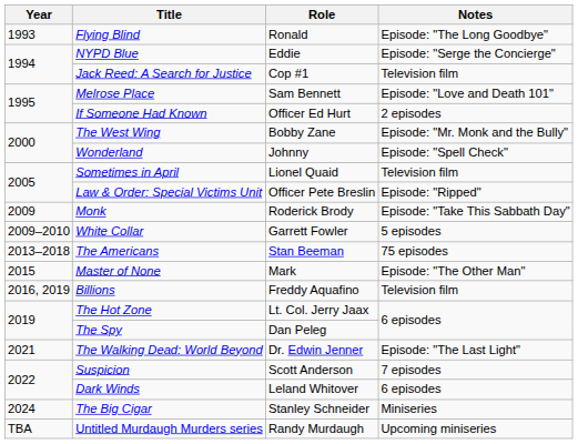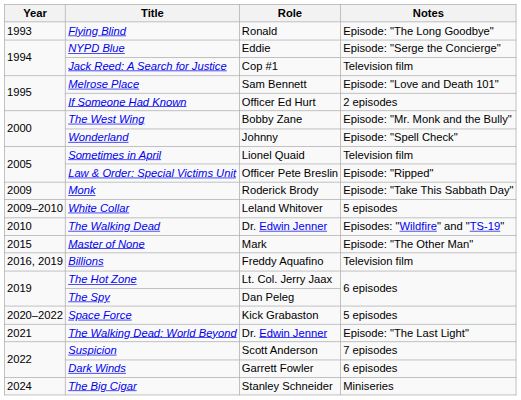White Collar | Role: Garrett Fowler -> Leland Whitover
+ row: 2010 | The Walking Dead | Dr. Edwin Jenner | Episodes: "Wildfire" and "TS-19"
- row: 2013–2018 | The Americans | Stan Beeman | 75 episodes
+ row: 2020–2022 | Space Force | Kick Grabaston | 5 episodes
Dark Winds | Role: Leland Whitover -> Garrett Fowler
- row: TBA | Untitled Murdaugh Murders series | Randy Murdaugh | Upcoming miniseries
